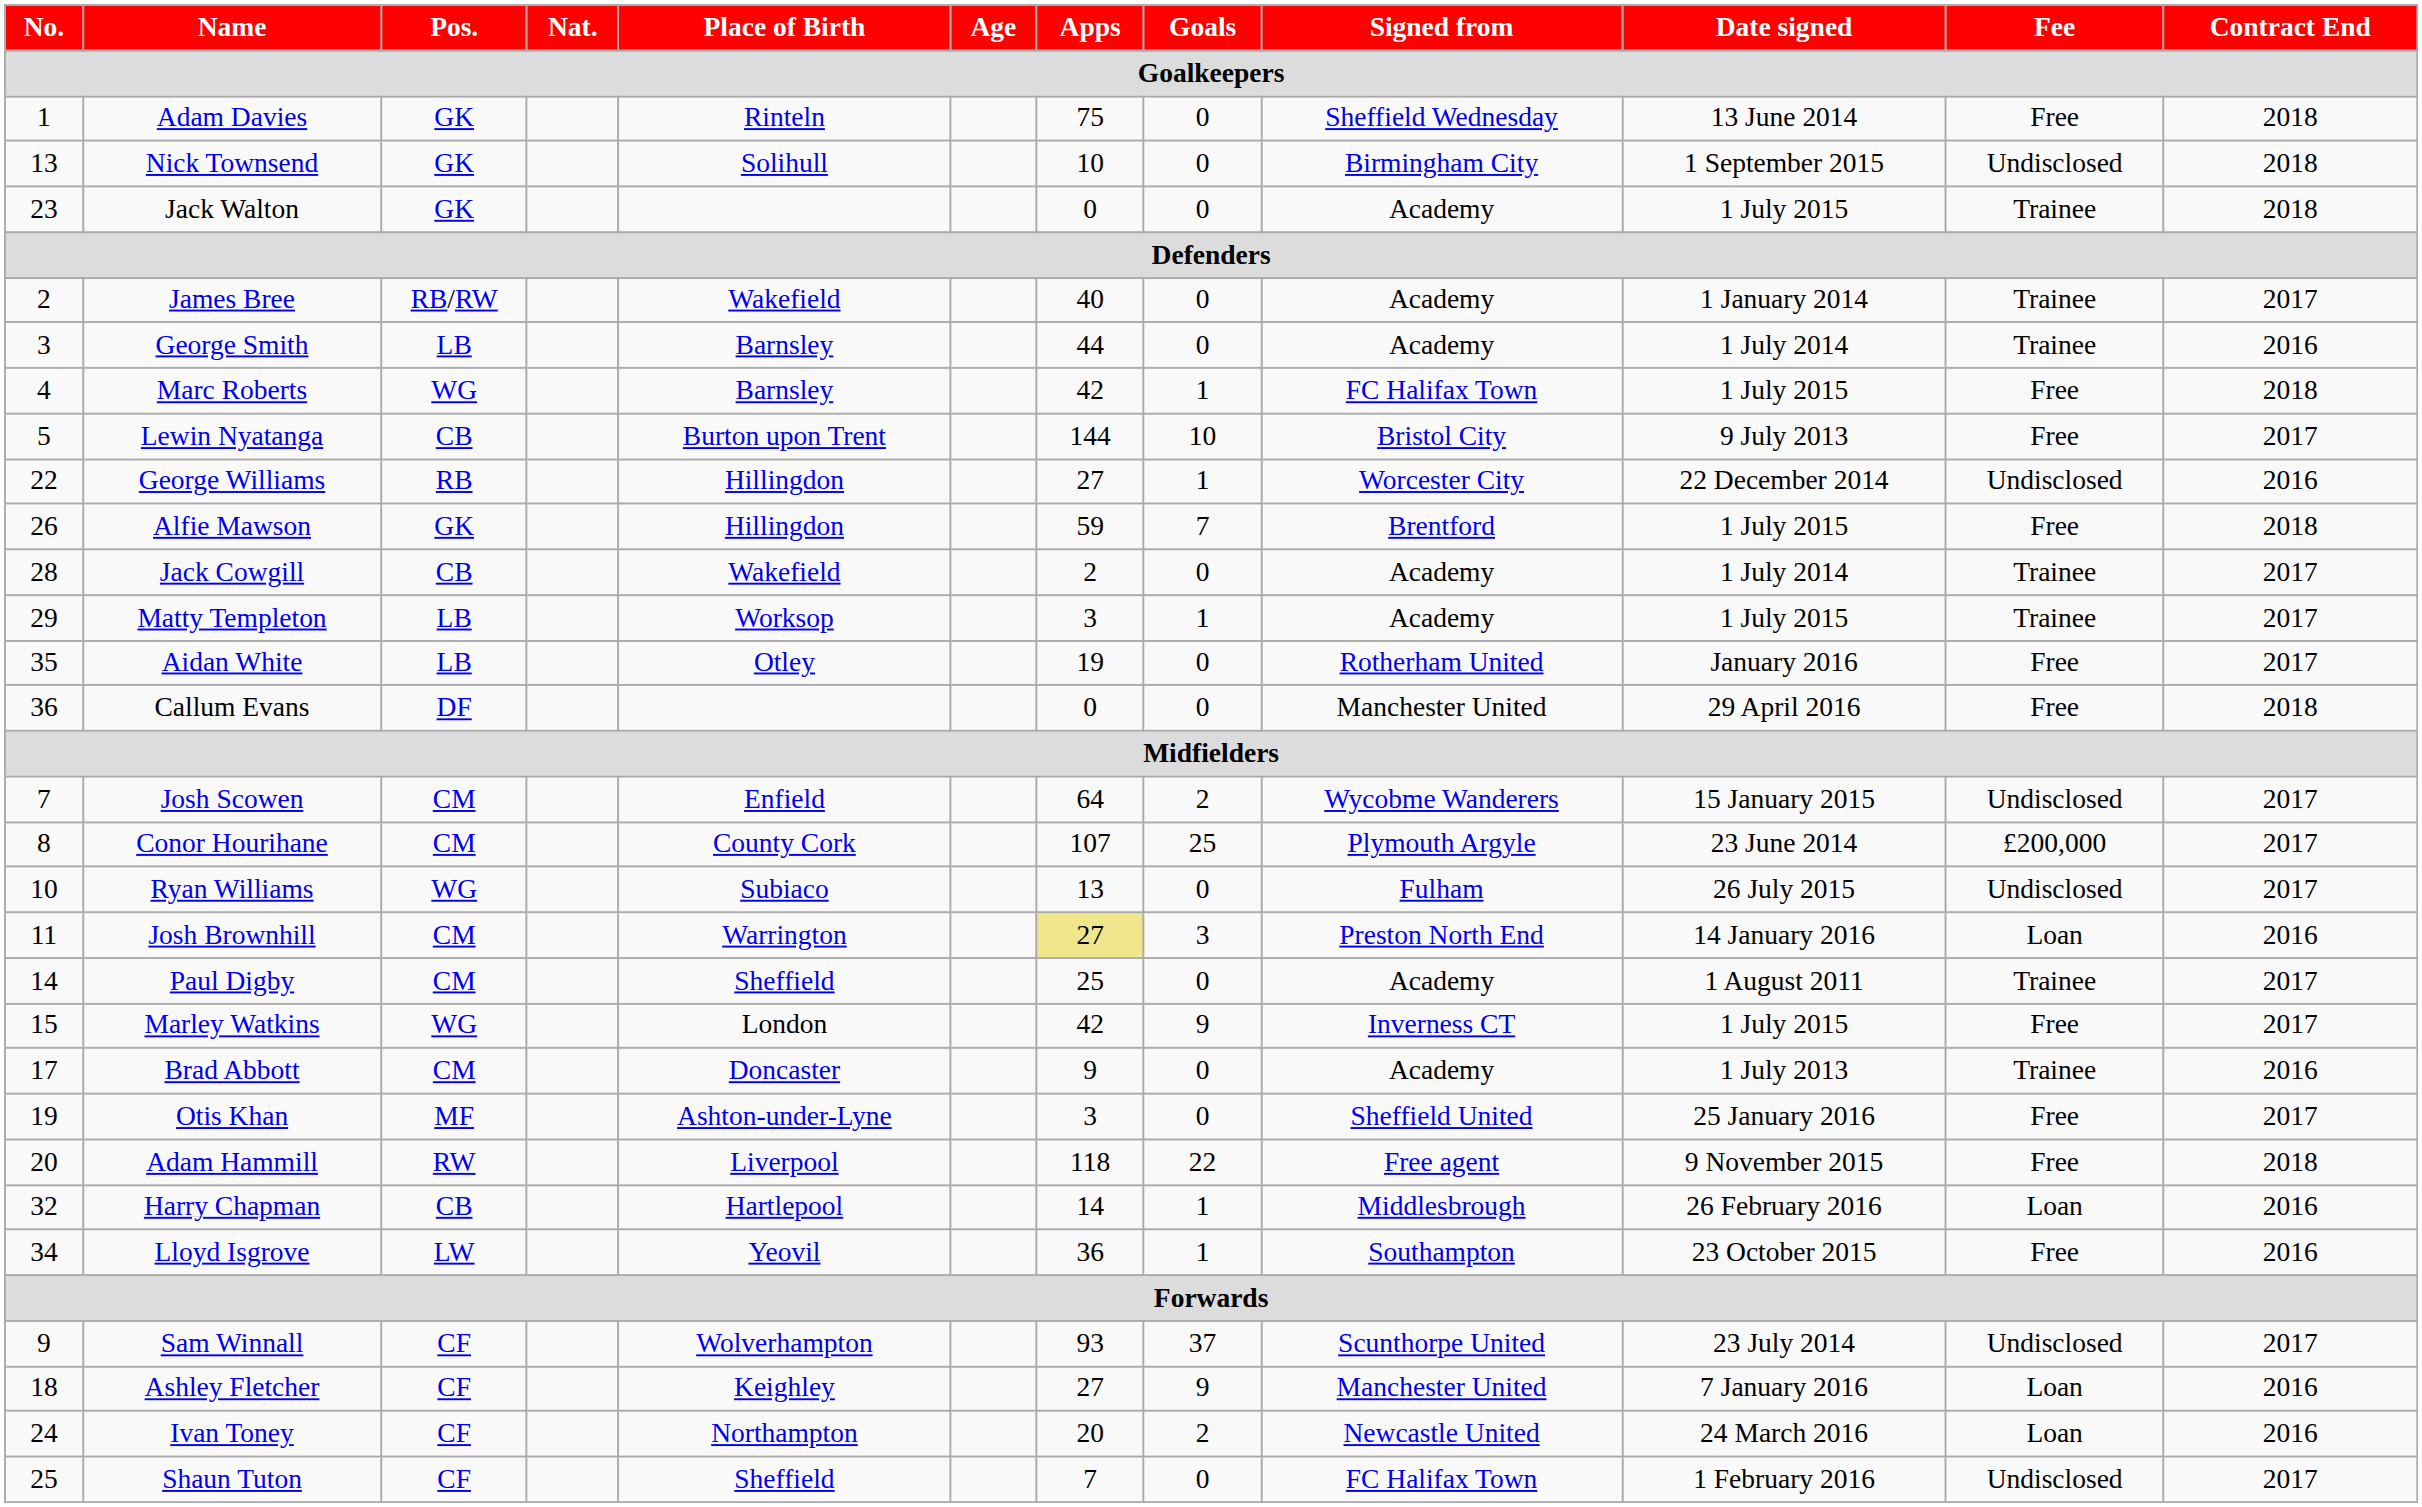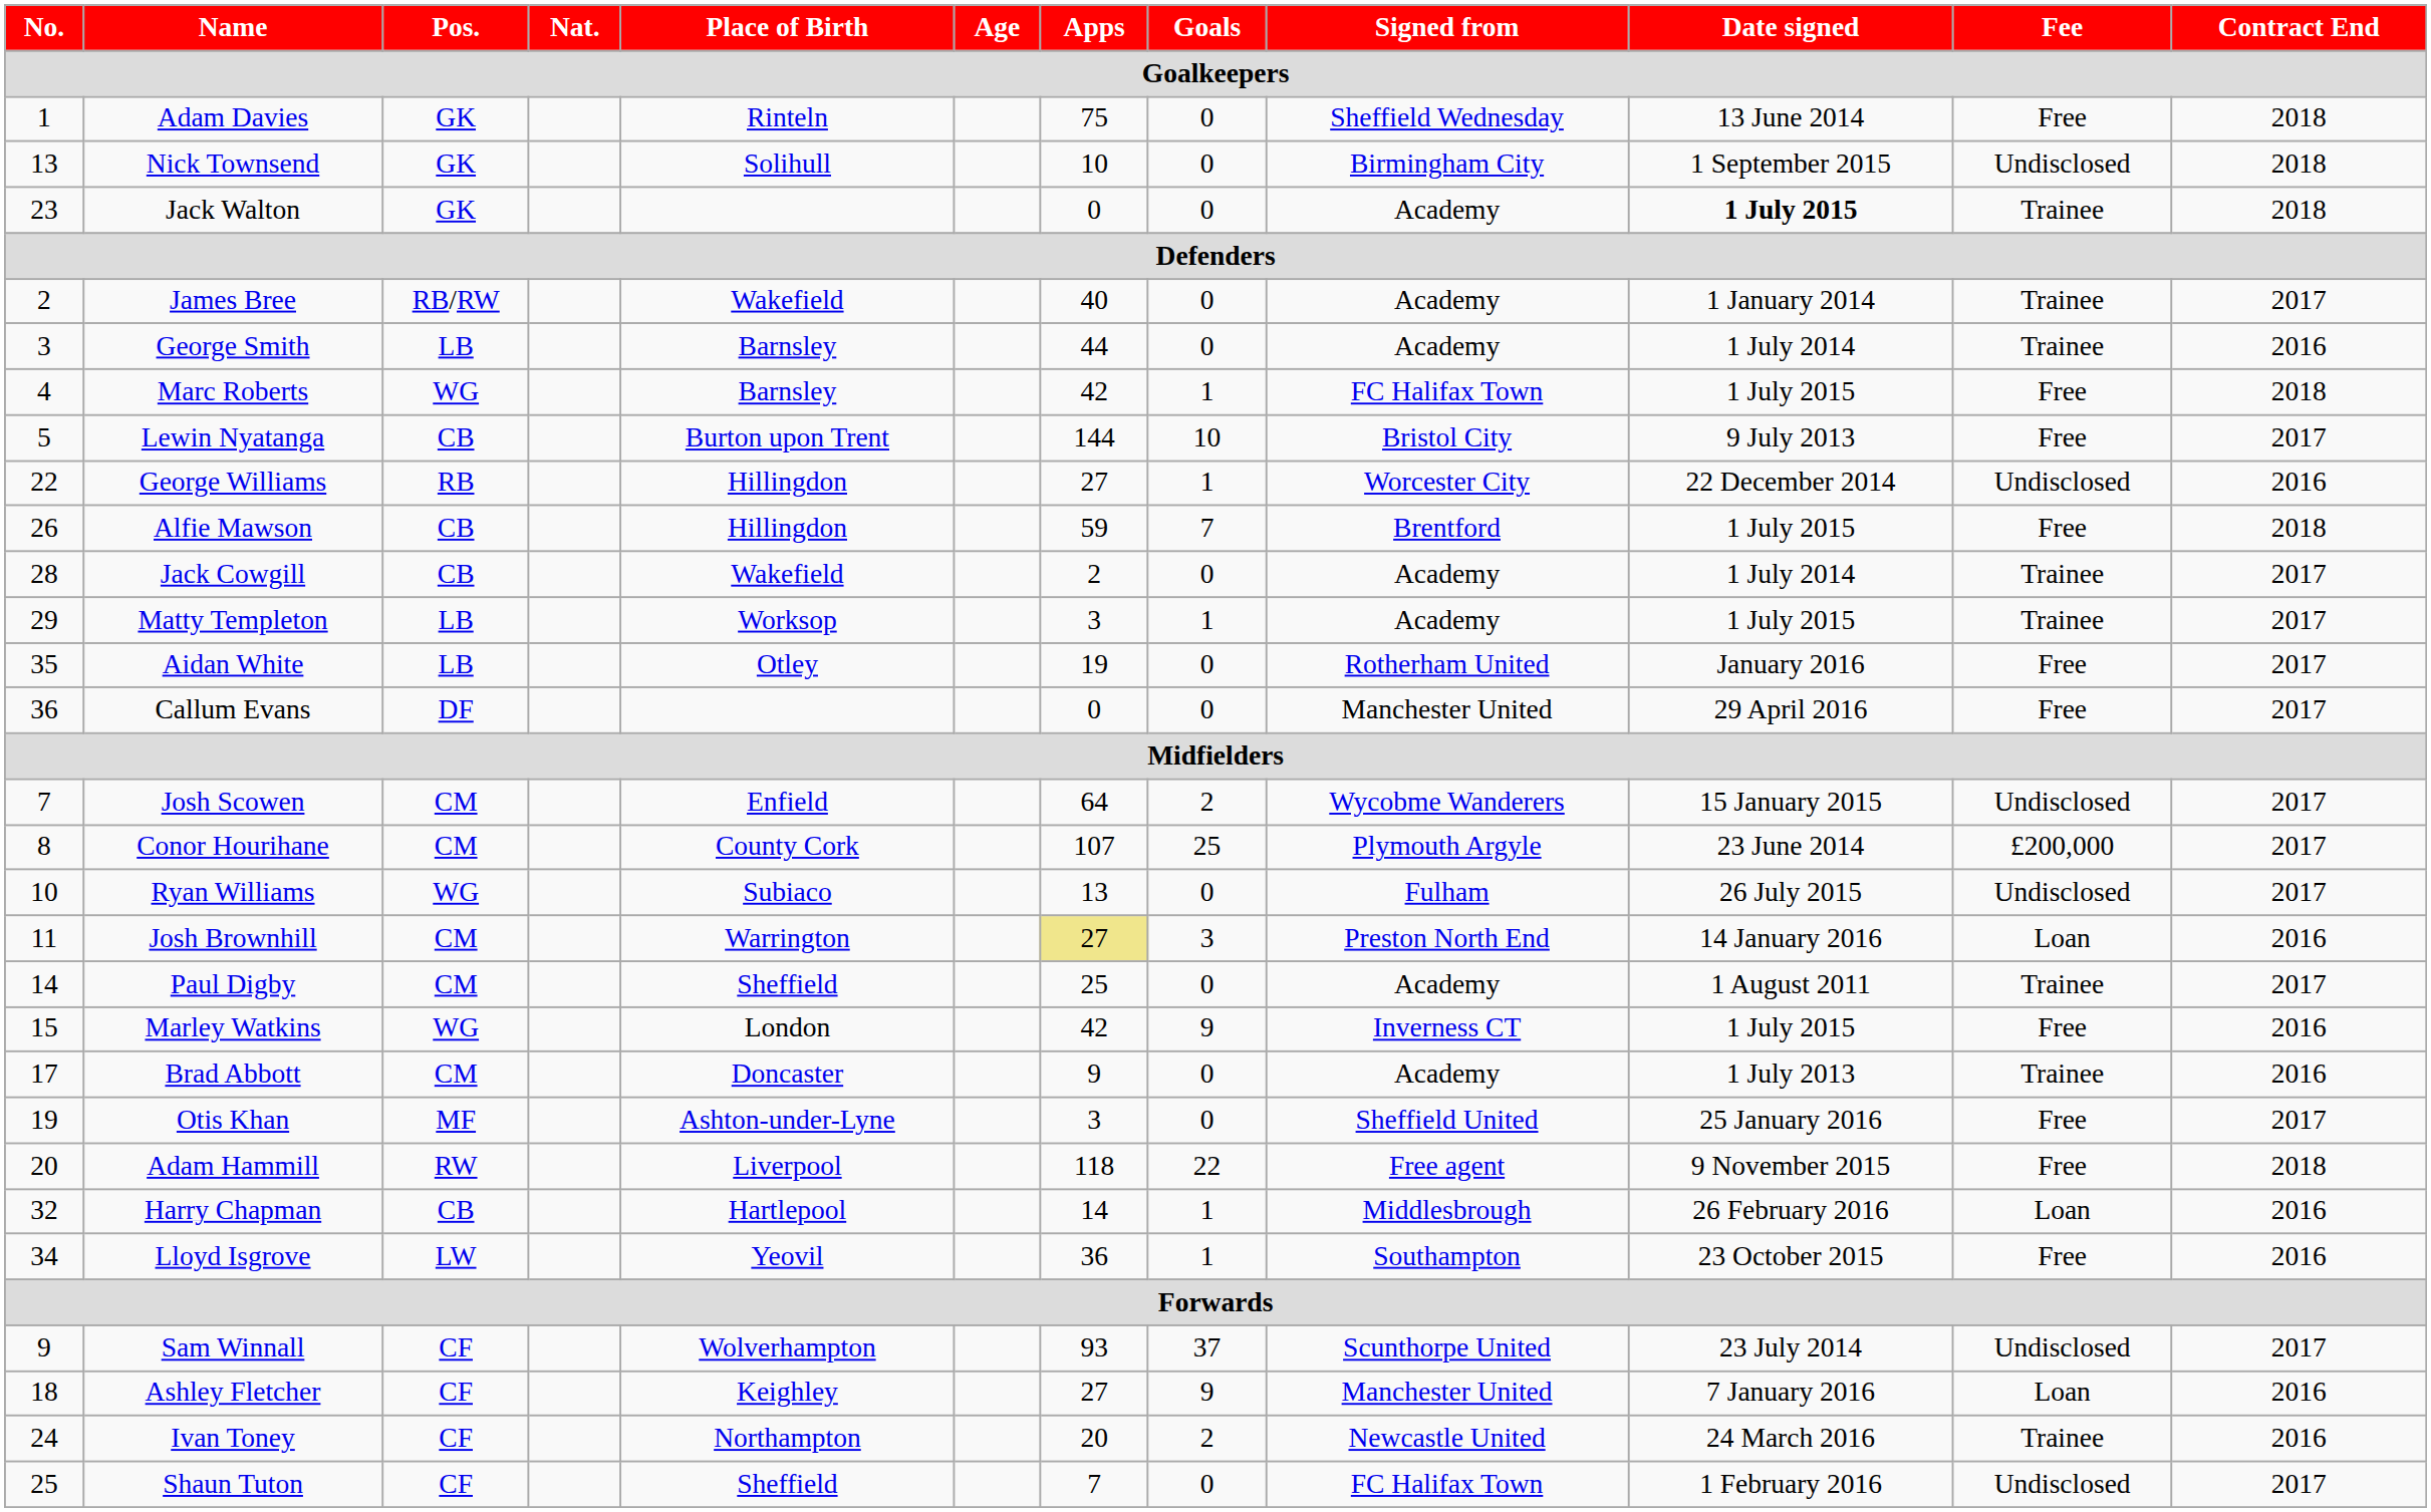Jack Walton | Date signed: normal -> bold
Alfie Mawson | Pos.: GK -> CB
Callum Evans | Contract End: 2018 -> 2017
Marley Watkins | Contract End: 2017 -> 2016
Ivan Toney | Fee: Loan -> Trainee
